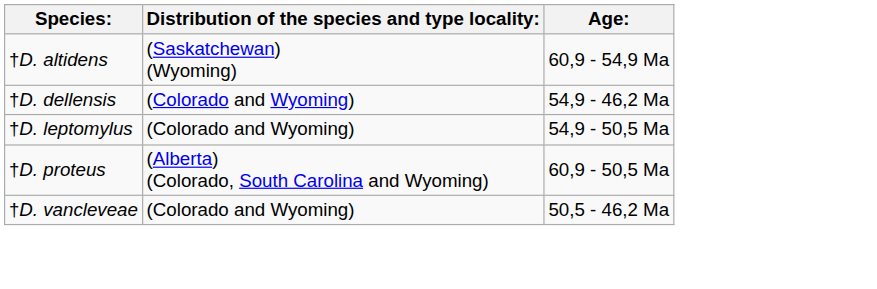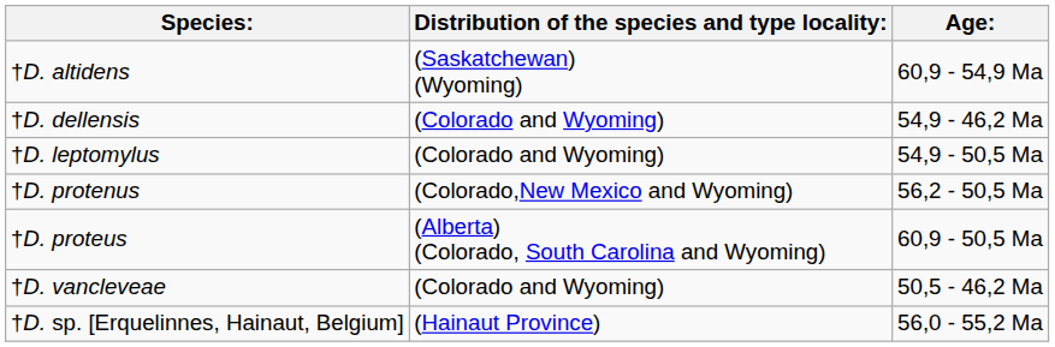+ row: †D. protenus | (Colorado,New Mexico and Wyoming) | 56,2 - 50,5 Ma
+ row: †D. sp. [Erquelinnes, Hainaut, Belgium] | (Hainaut Province) | 56,0 - 55,2 Ma
